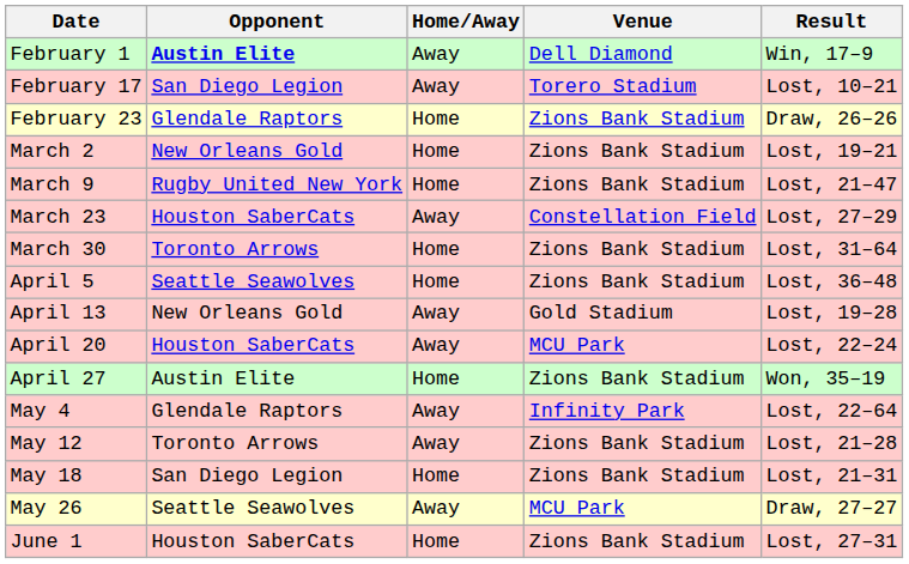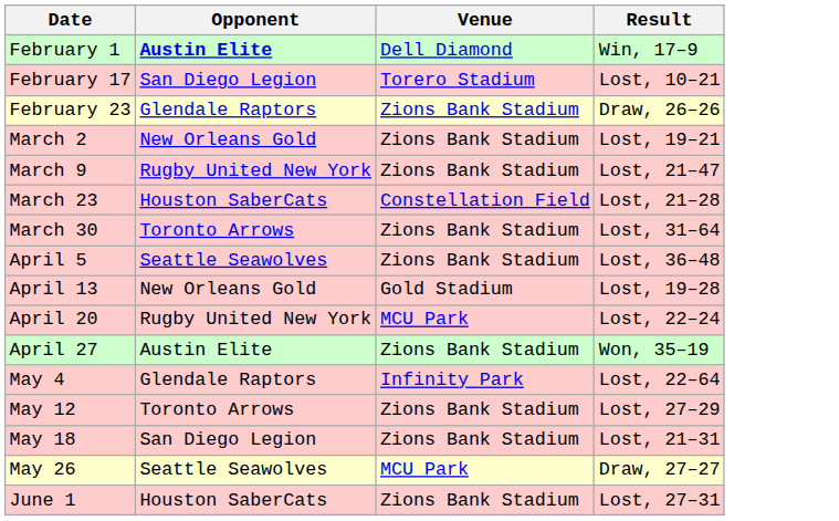- column: Home/Away | Away | Away | Home | Home | Home | Away | Home | Home | Away | Away | Home | Away | Away | Home | Away | Home
March 23 | Result: Lost, 27–29 -> Lost, 21–28
April 20 | Opponent: Houston SaberCats -> Rugby United New York
May 12 | Result: Lost, 21–28 -> Lost, 27–29
